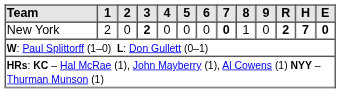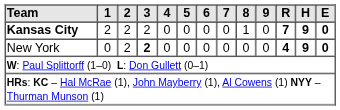+ row: Kansas City | 2 | 2 | 2 | 0 | 0 | 0 | 0 | 1 | 0 | 7 | 9 | 0
New York | 1: 2 -> 0
New York | 2: 0 -> 2
New York | 7: bold -> normal
New York | 8: 1 -> 0
New York | R: 2 -> 4
New York | H: 7 -> 9
